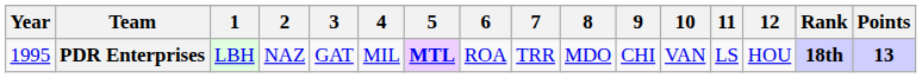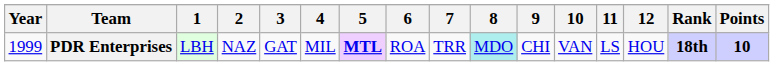PDR Enterprises | Year: 1995 -> 1999
PDR Enterprises | 8: no background -> paleturquoise background
PDR Enterprises | Points: 13 -> 10
